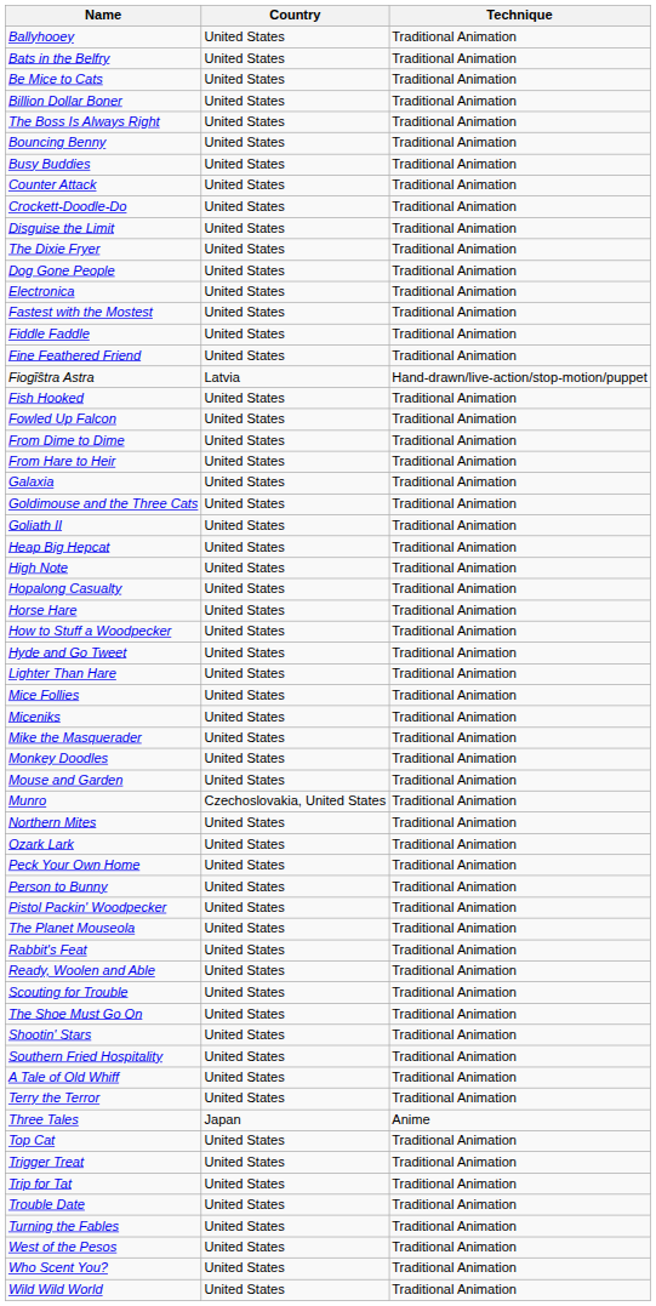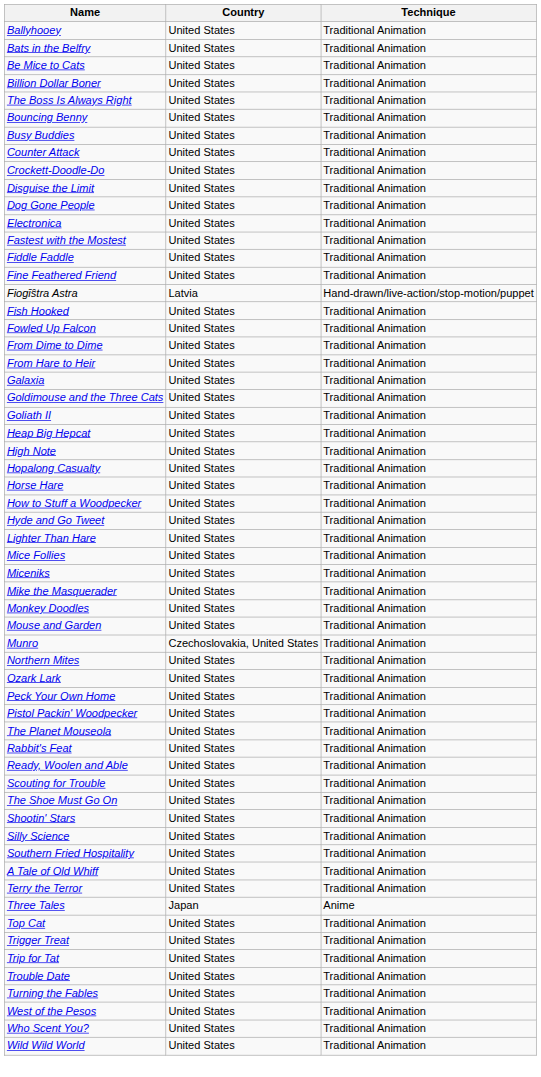- row: The Dixie Fryer | United States | Traditional Animation
- row: Person to Bunny | United States | Traditional Animation
+ row: Silly Science | United States | Traditional Animation
